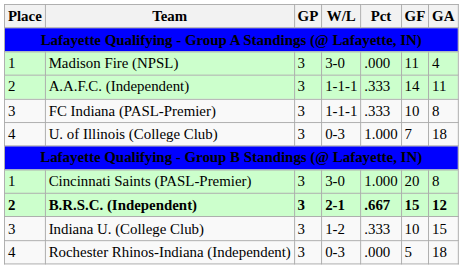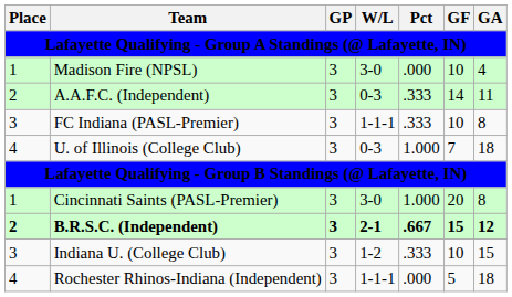Madison Fire (NPSL) | GF: 11 -> 10
A.A.F.C. (Independent) | W/L: 1-1-1 -> 0-3
Rochester Rhinos-Indiana (Independent) | W/L: 0-3 -> 1-1-1
